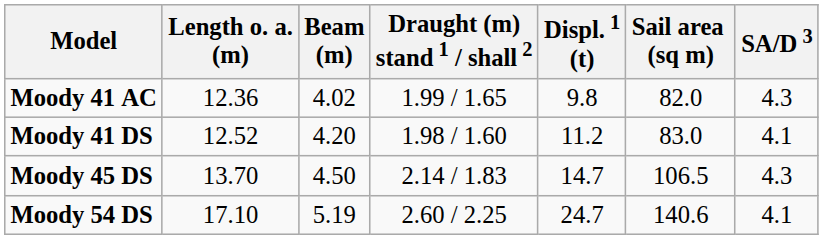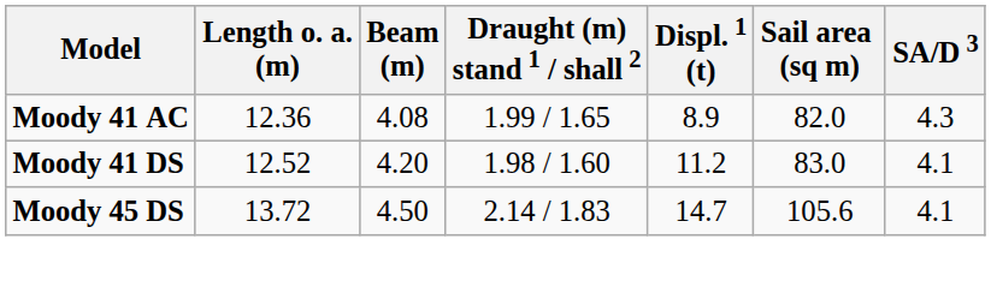Moody 41 AC | Beam (m): 4.02 -> 4.08
Moody 41 AC | Displ. 1 (t): 9.8 -> 8.9
Moody 45 DS | Length o. a. (m): 13.70 -> 13.72
Moody 45 DS | Sail area (sq m): 106.5 -> 105.6
Moody 45 DS | SA/D 3: 4.3 -> 4.1
- row: Moody 54 DS | 17.10 | 5.19 | 2.60 / 2.25 | 24.7 | 140.6 | 4.1
